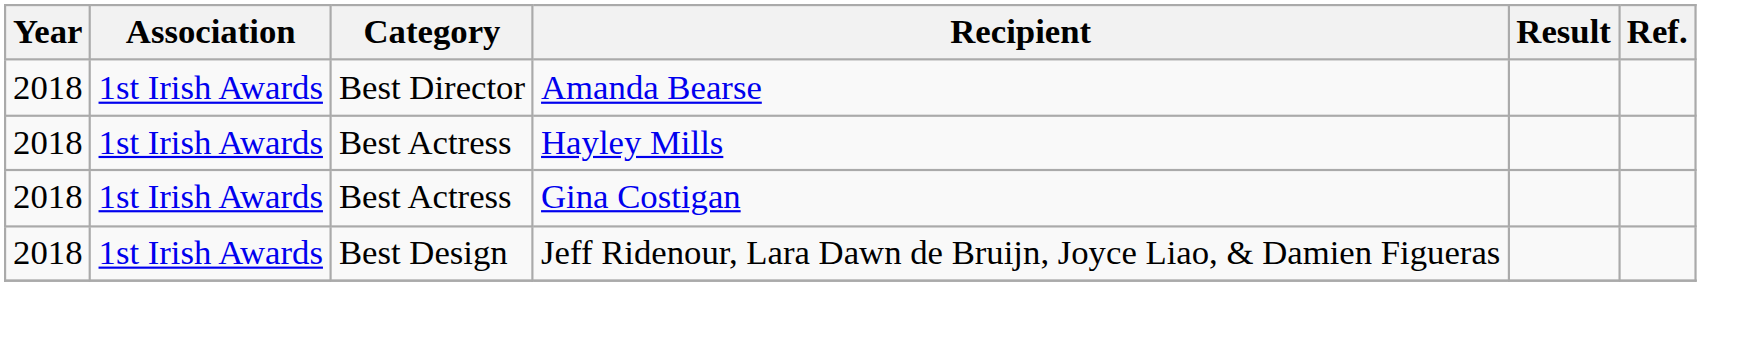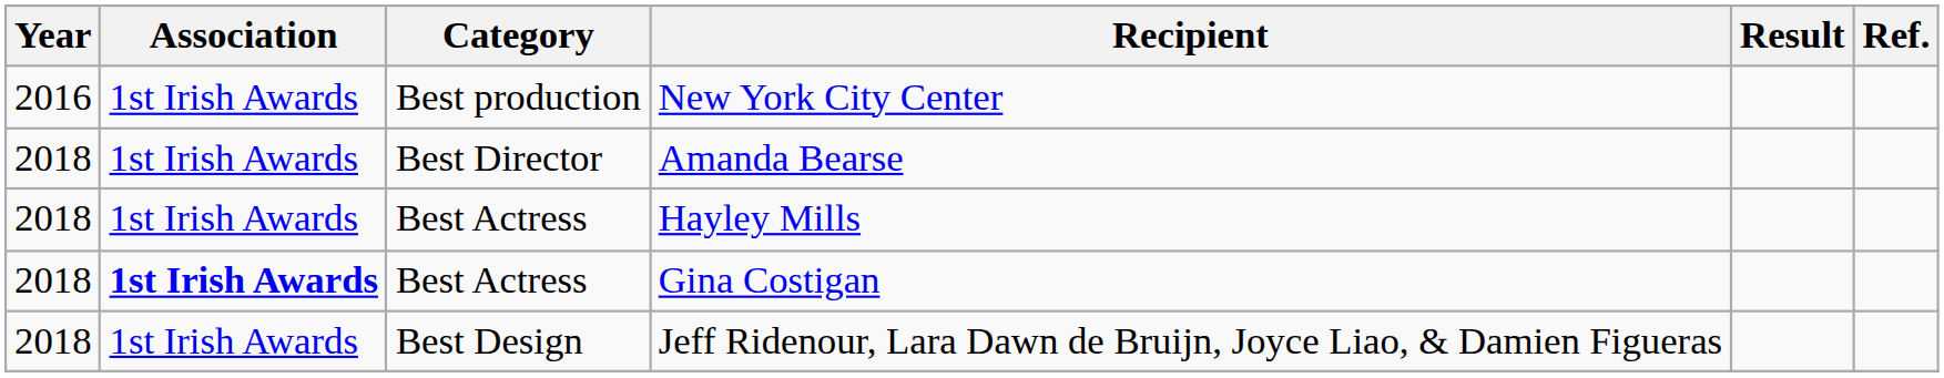+ row: 2016 | 1st Irish Awards | Best production | New York City Center
Gina Costigan | Association: normal -> bold
